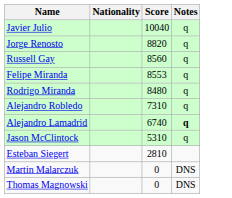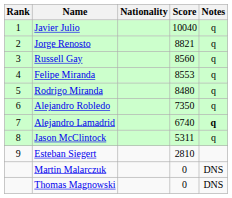+ column: Rank | 1 | 2 | 3 | 4 | 5 | 6 | 7 | 8 | 9
Jorge Renosto | Score: 8820 -> 8821
Alejandro Robledo | Score: 7310 -> 7350
Jason McClintock | Score: 5310 -> 5311
